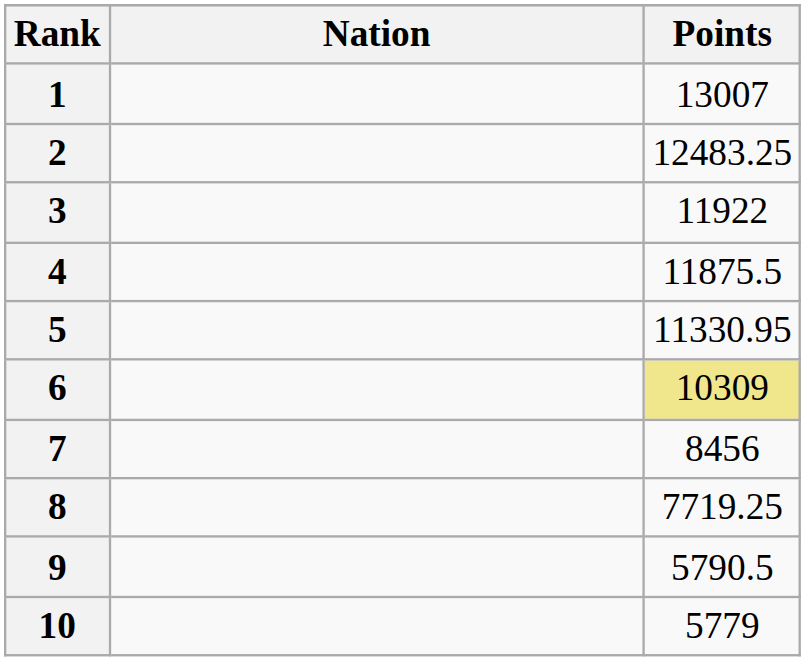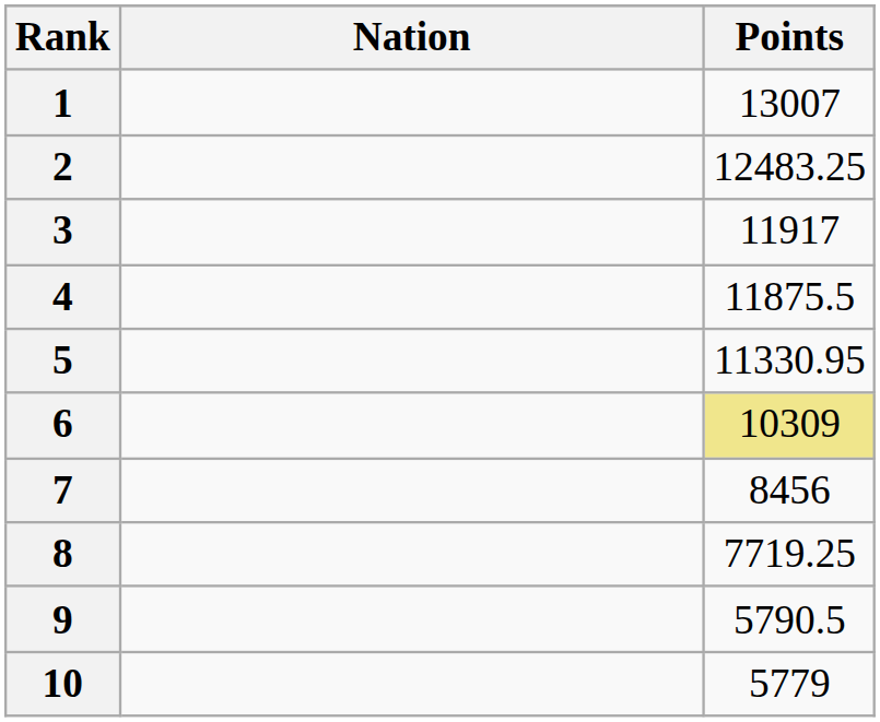3 | Points: 11922 -> 11917
